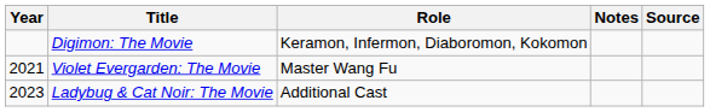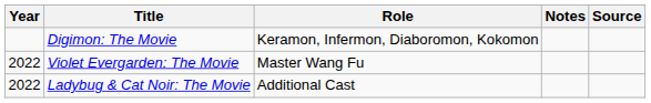Violet Evergarden: The Movie | Year: 2021 -> 2022
Ladybug & Cat Noir: The Movie | Year: 2023 -> 2022
